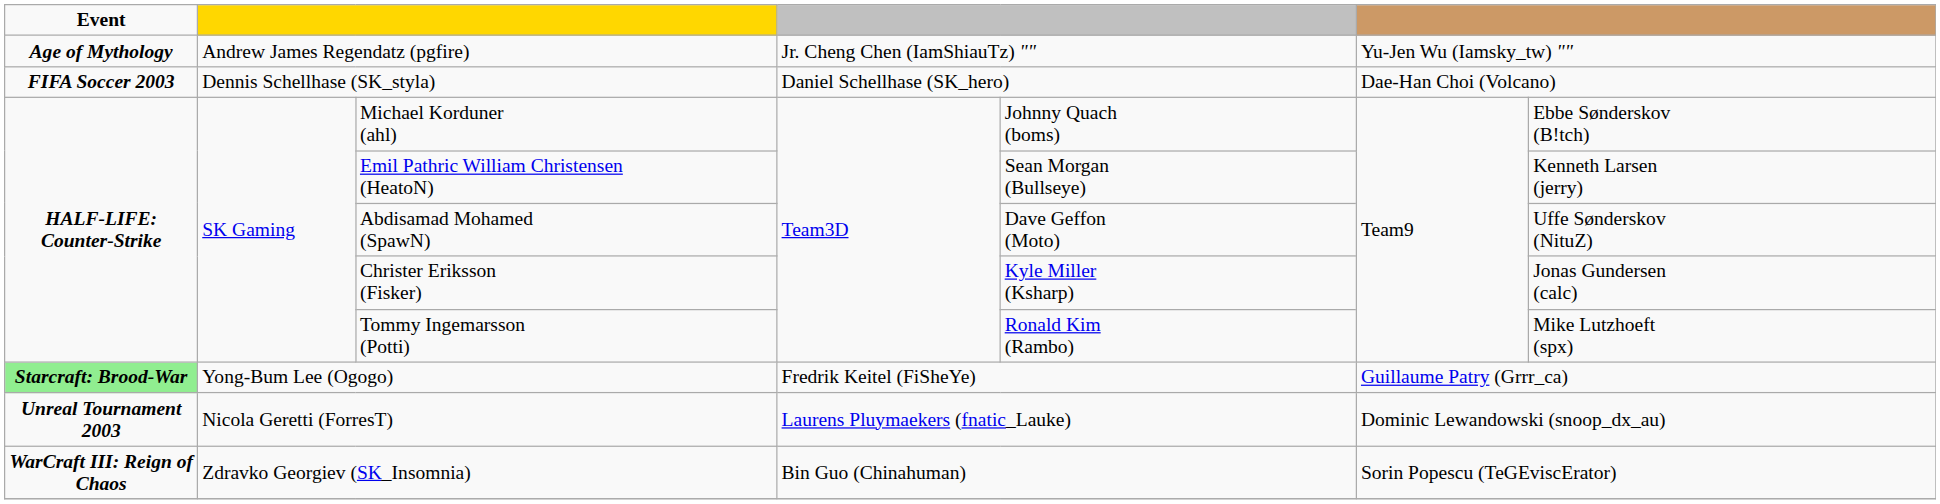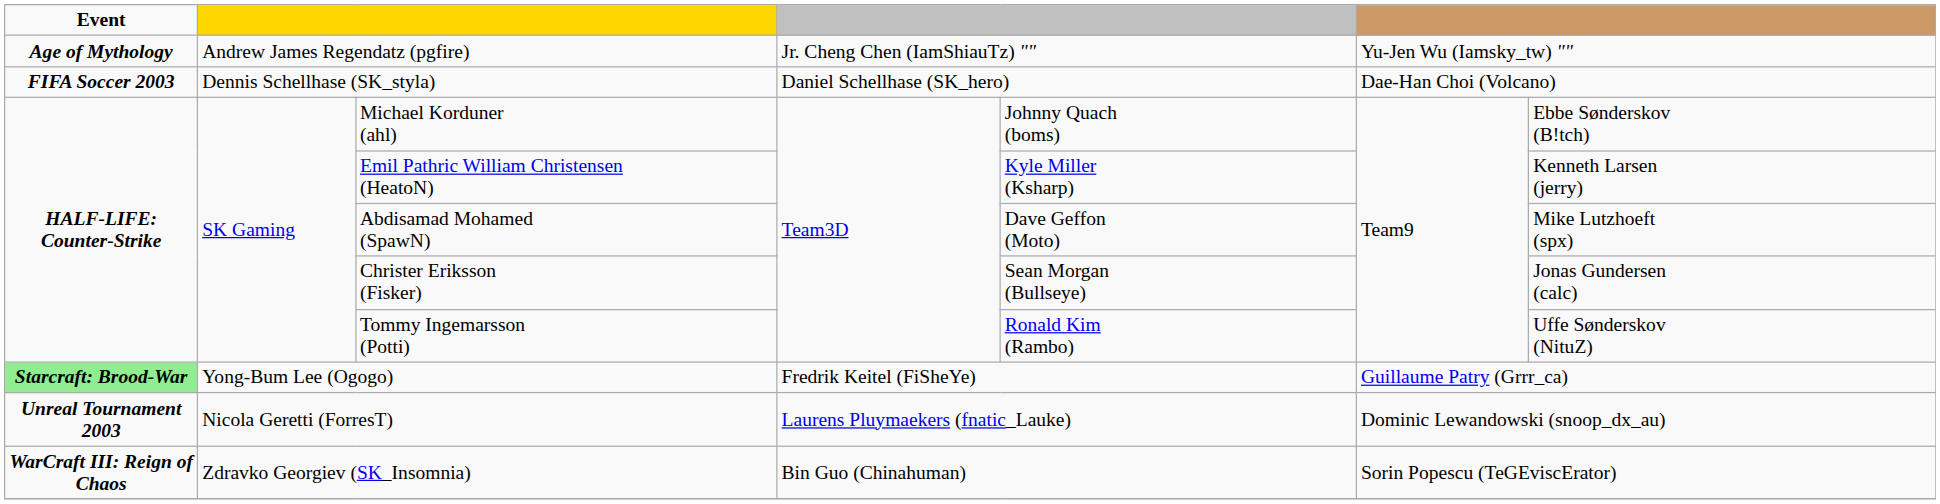Emil Pathric William Christensen (HeatoN) | column 5: Sean Morgan (Bullseye) -> Kyle Miller (Ksharp)
Abdisamad Mohamed (SpawN) | column 7: Uffe Sønderskov (NituZ) -> Mike Lutzhoeft (spx)
Christer Eriksson (Fisker) | column 5: Kyle Miller (Ksharp) -> Sean Morgan (Bullseye)
Tommy Ingemarsson (Potti) | column 7: Mike Lutzhoeft (spx) -> Uffe Sønderskov (NituZ)
